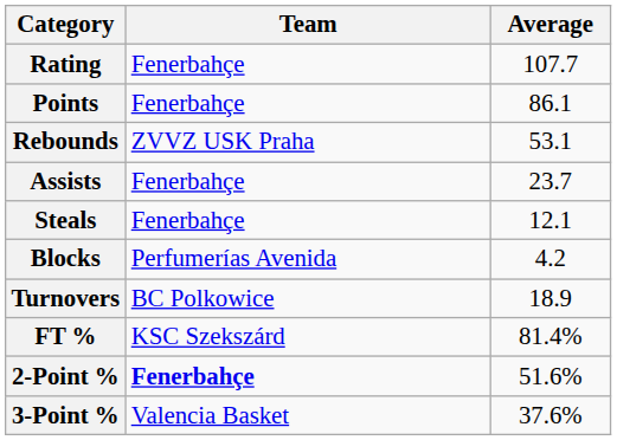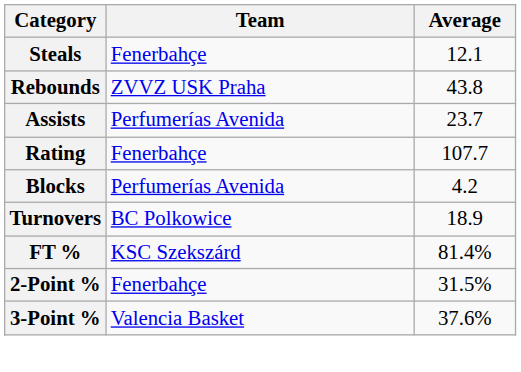rows swapped: Rating <-> Steals
- row: Points | Fenerbahçe | 86.1
Rebounds | Average: 53.1 -> 43.8
Assists | Team: Fenerbahçe -> Perfumerías Avenida
2-Point % | Team: bold -> normal
2-Point % | Average: 51.6% -> 31.5%
